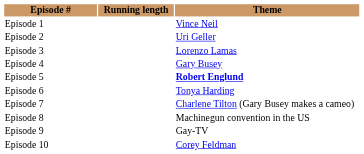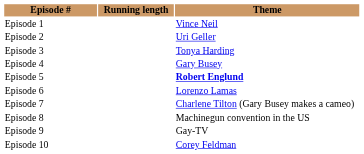Episode 3 | Theme: Lorenzo Lamas -> Tonya Harding
Episode 6 | Theme: Tonya Harding -> Lorenzo Lamas
